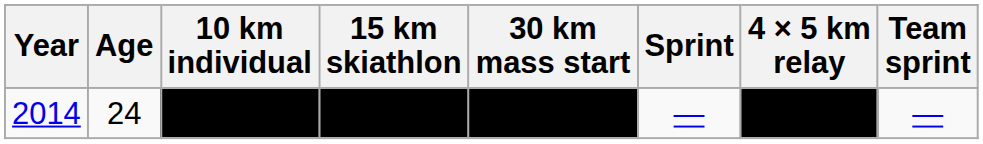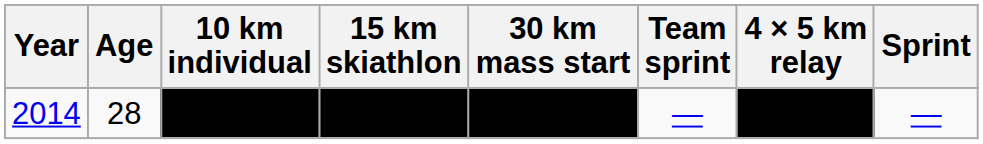columns swapped: Sprint <-> Team sprint
2014 | Age: 24 -> 28
